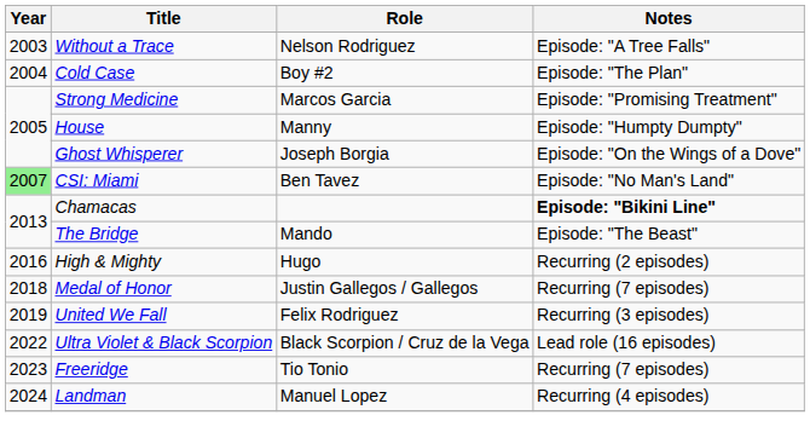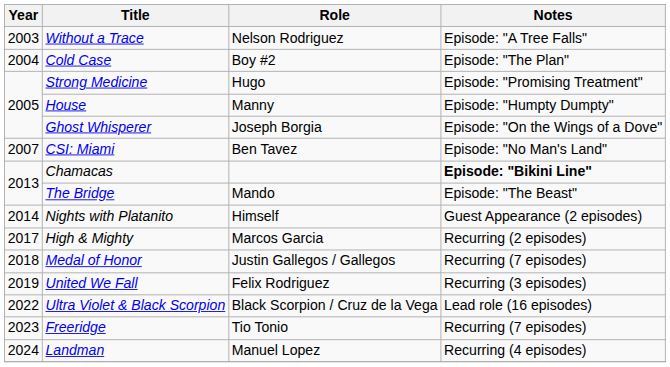Strong Medicine | Role: Marcos Garcia -> Hugo
CSI: Miami | Year: lightgreen background -> no background
+ row: 2014 | Nights with Platanito | Himself | Guest Appearance (2 episodes)
High & Mighty | Year: 2016 -> 2017
High & Mighty | Role: Hugo -> Marcos Garcia
